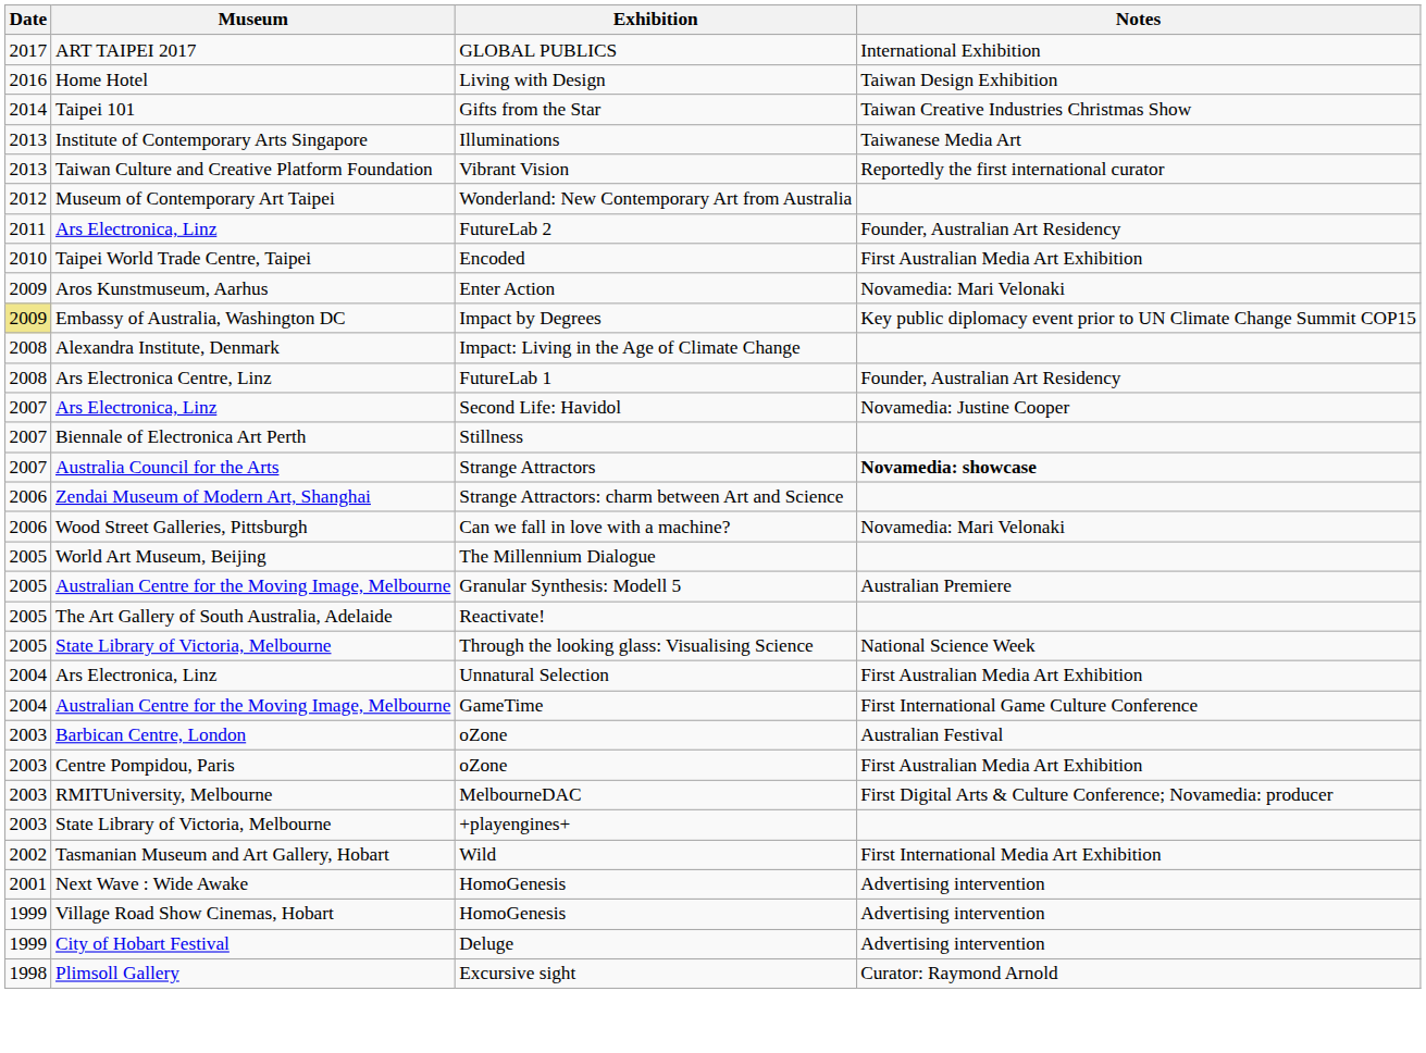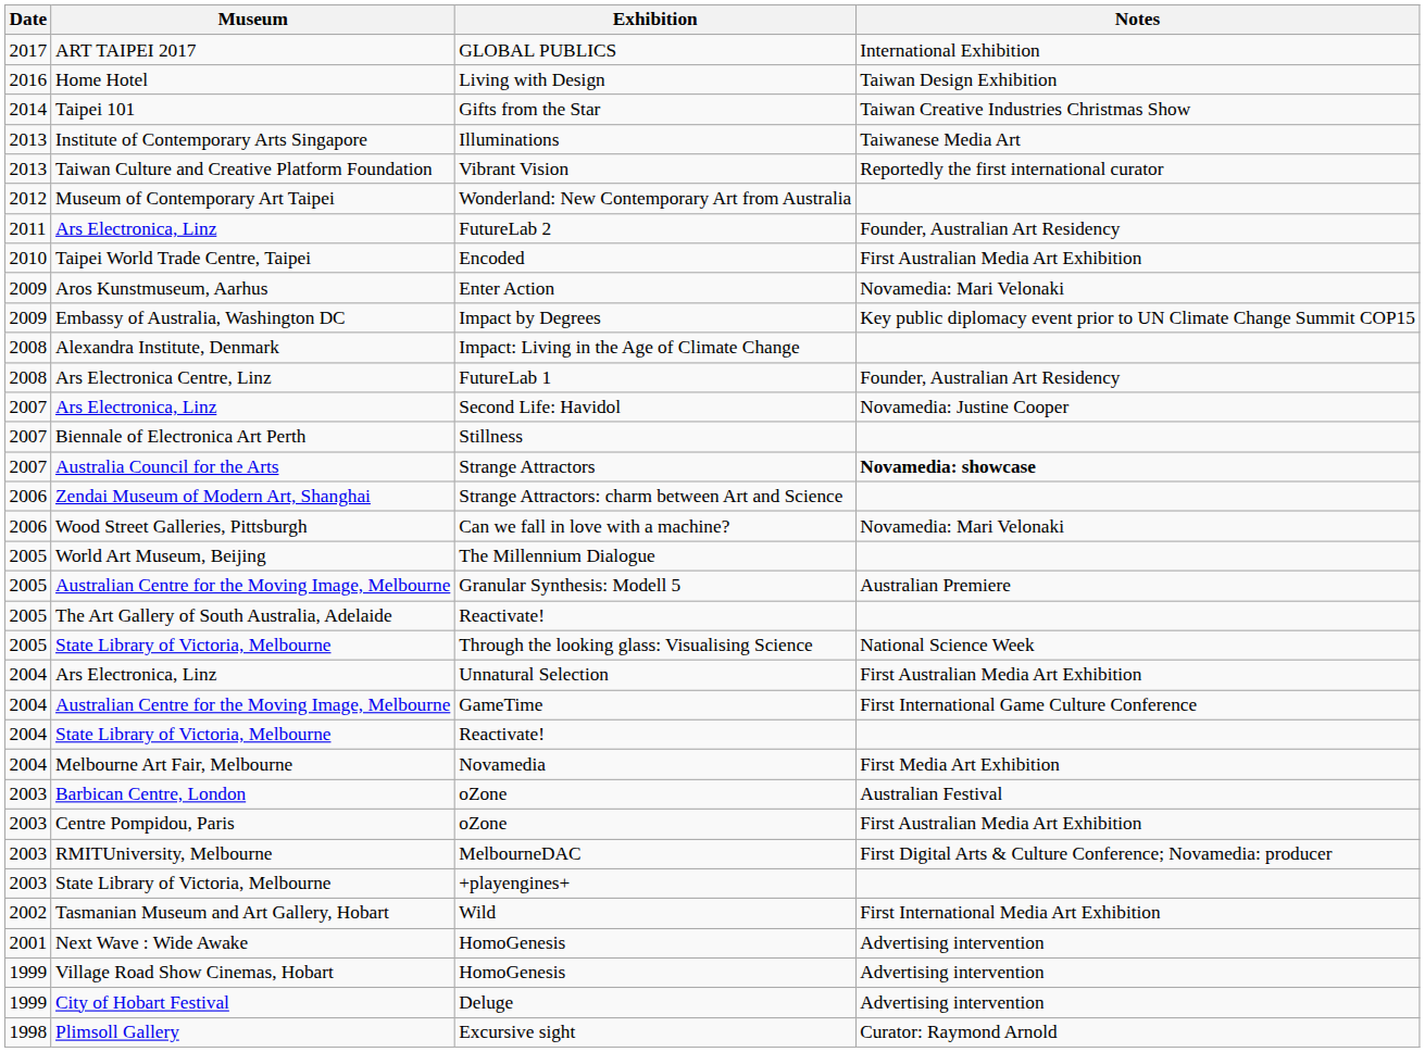Impact by Degrees | Date: khaki background -> no background
+ row: 2004 | State Library of Victoria, Melbourne | Reactivate!
+ row: 2004 | Melbourne Art Fair, Melbourne | Novamedia | First Media Art Exhibition
